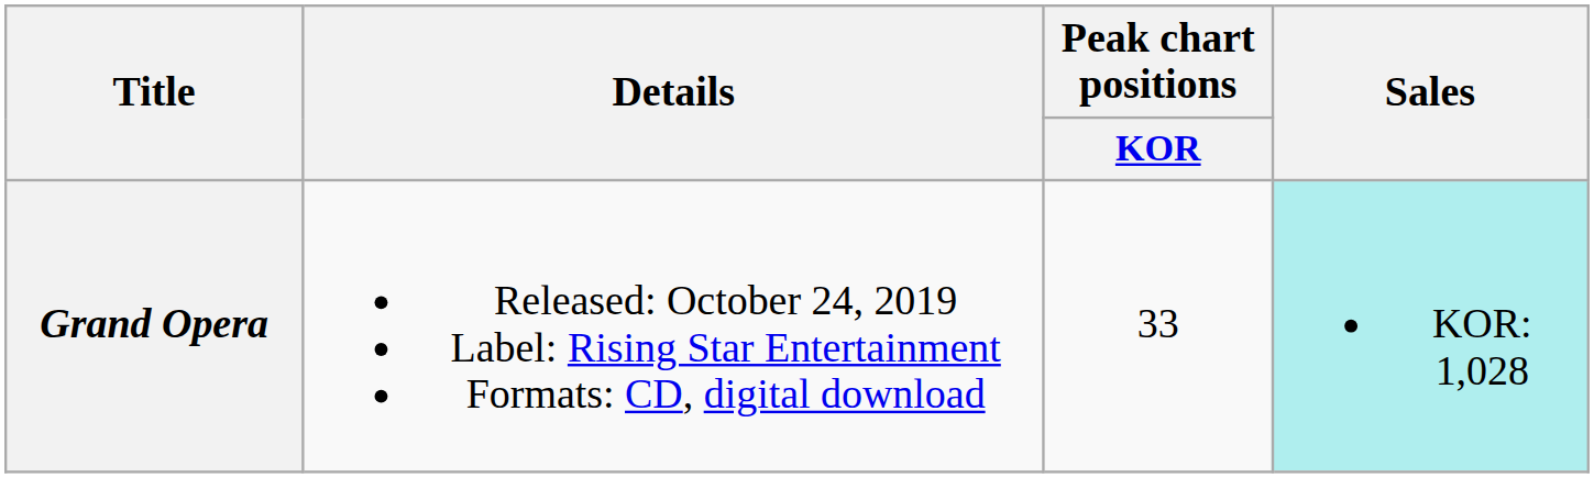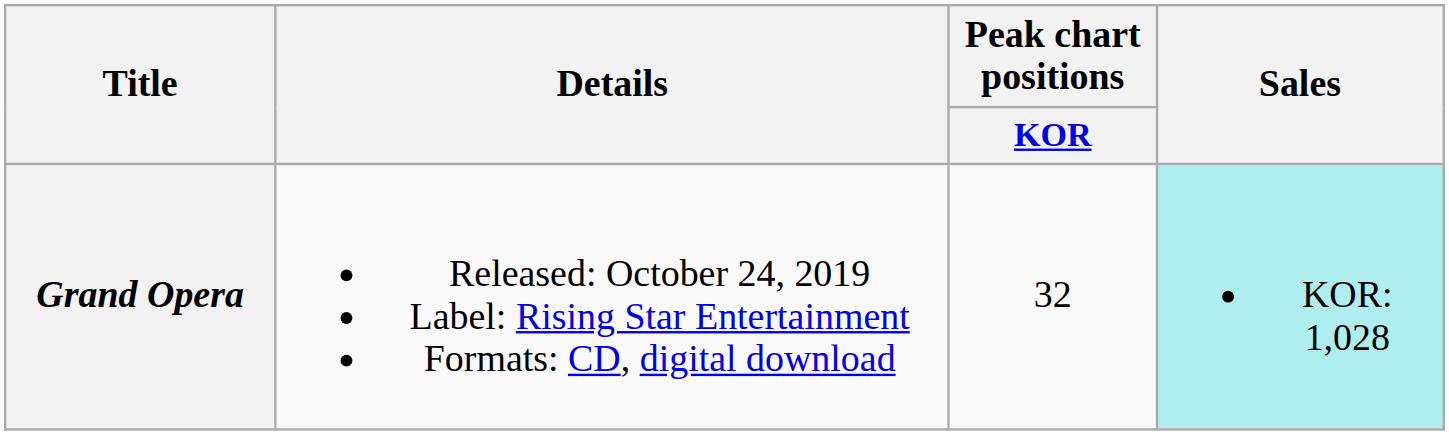Grand Opera | Peak chart positions / KOR: 33 -> 32
